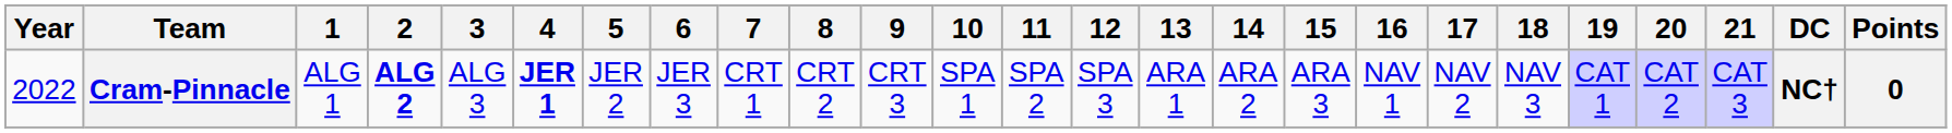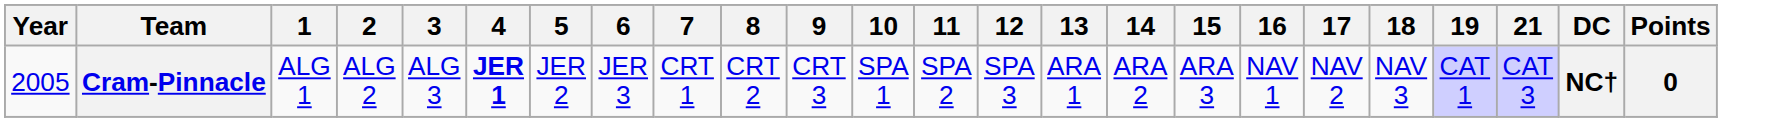- column: 20 | CAT 2
Cram-Pinnacle | Year: 2022 -> 2005
Cram-Pinnacle | 2: bold -> normal
